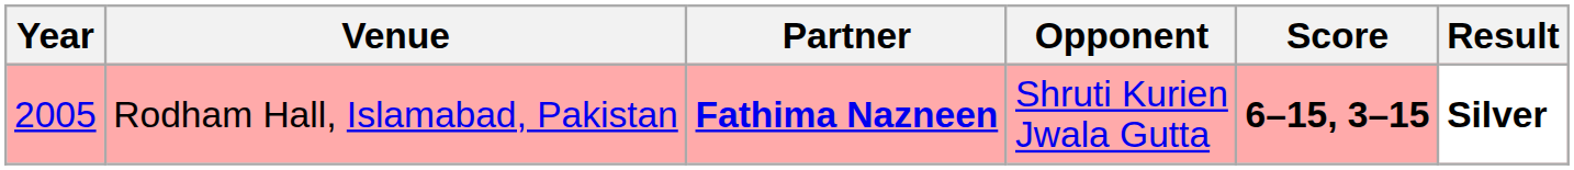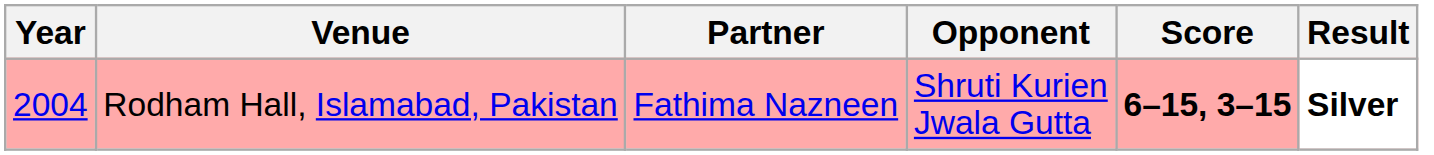Rodham Hall, Islamabad, Pakistan | Year: 2005 -> 2004
Rodham Hall, Islamabad, Pakistan | Partner: bold -> normal
